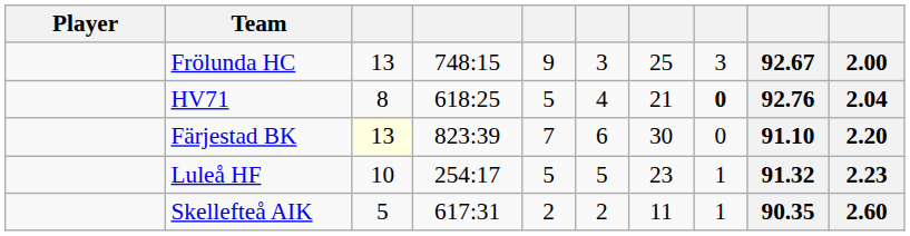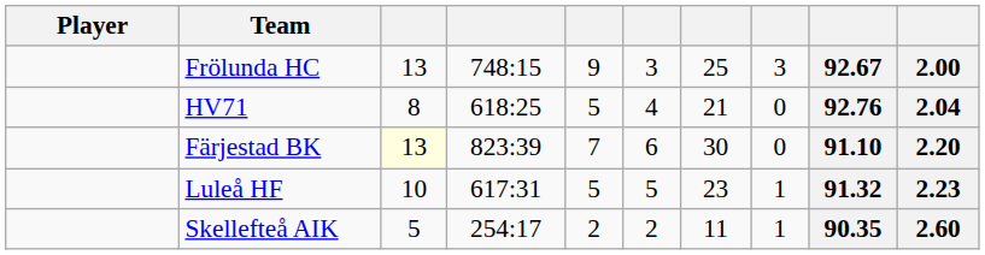HV71 | column 8: bold -> normal
Luleå HF | column 4: 254:17 -> 617:31
Skellefteå AIK | column 4: 617:31 -> 254:17
